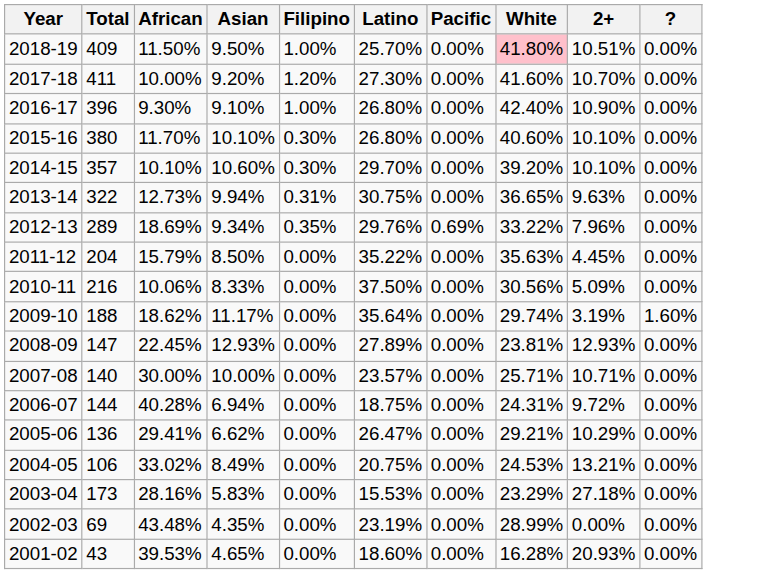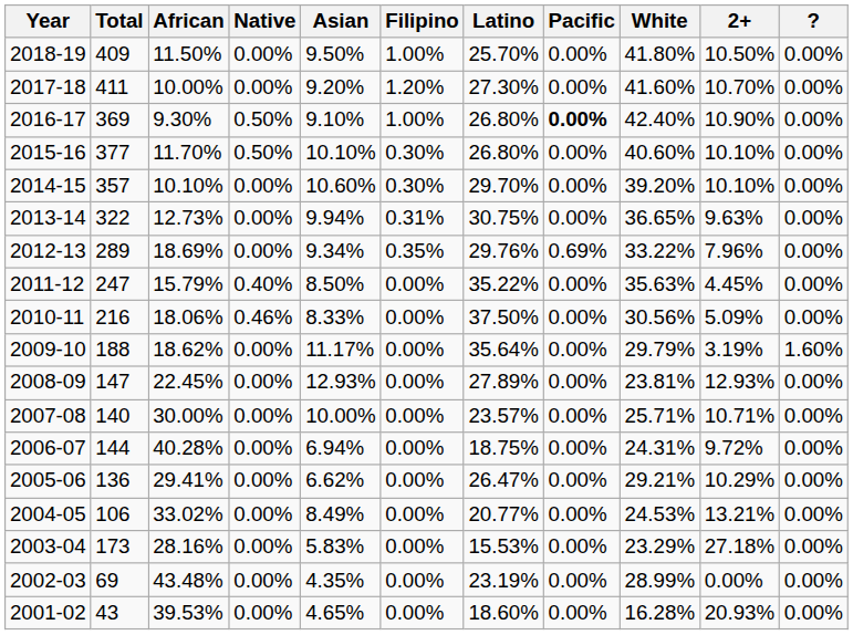+ column: Native | 0.00% | 0.00% | 0.50% | 0.50% | 0.00% | 0.00% | 0.00% | 0.40% | 0.46% | 0.00% | 0.00% | 0.00% | 0.00% | 0.00% | 0.00% | 0.00% | 0.00% | 0.00%
2018-19 | White: pink background -> no background
2018-19 | 2+: 10.51% -> 10.50%
2016-17 | Total: 396 -> 369
2016-17 | Pacific: normal -> bold
2015-16 | Total: 380 -> 377
2011-12 | Total: 204 -> 247
2010-11 | African: 10.06% -> 18.06%
2009-10 | White: 29.74% -> 29.79%
2004-05 | Latino: 20.75% -> 20.77%
